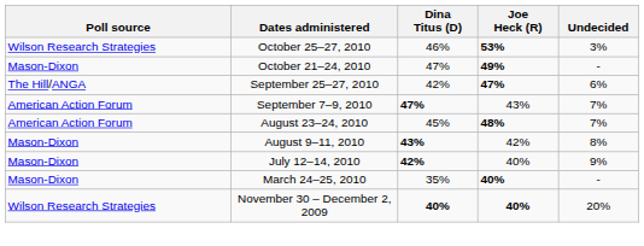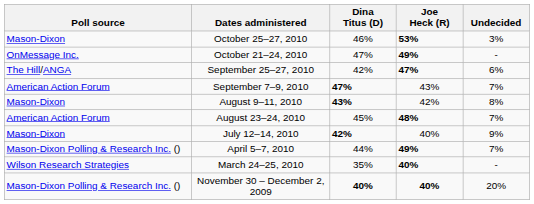October 25–27, 2010 | Poll source: Wilson Research Strategies -> Mason-Dixon
October 21–24, 2010 | Poll source: Mason-Dixon -> OnMessage Inc.
rows swapped: August 23–24, 2010 <-> August 9–11, 2010
+ row: Mason-Dixon Polling & Research Inc. () | April 5–7, 2010 | 44% | 49% | 7%
March 24–25, 2010 | Poll source: Mason-Dixon -> Wilson Research Strategies
November 30 – December 2, 2009 | Poll source: Wilson Research Strategies -> Mason-Dixon Polling & Research Inc. ()
